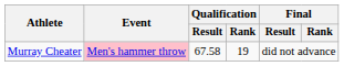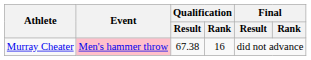Murray Cheater | Qualification / Result: 67.58 -> 67.38
Murray Cheater | Qualification / Rank: 19 -> 16
